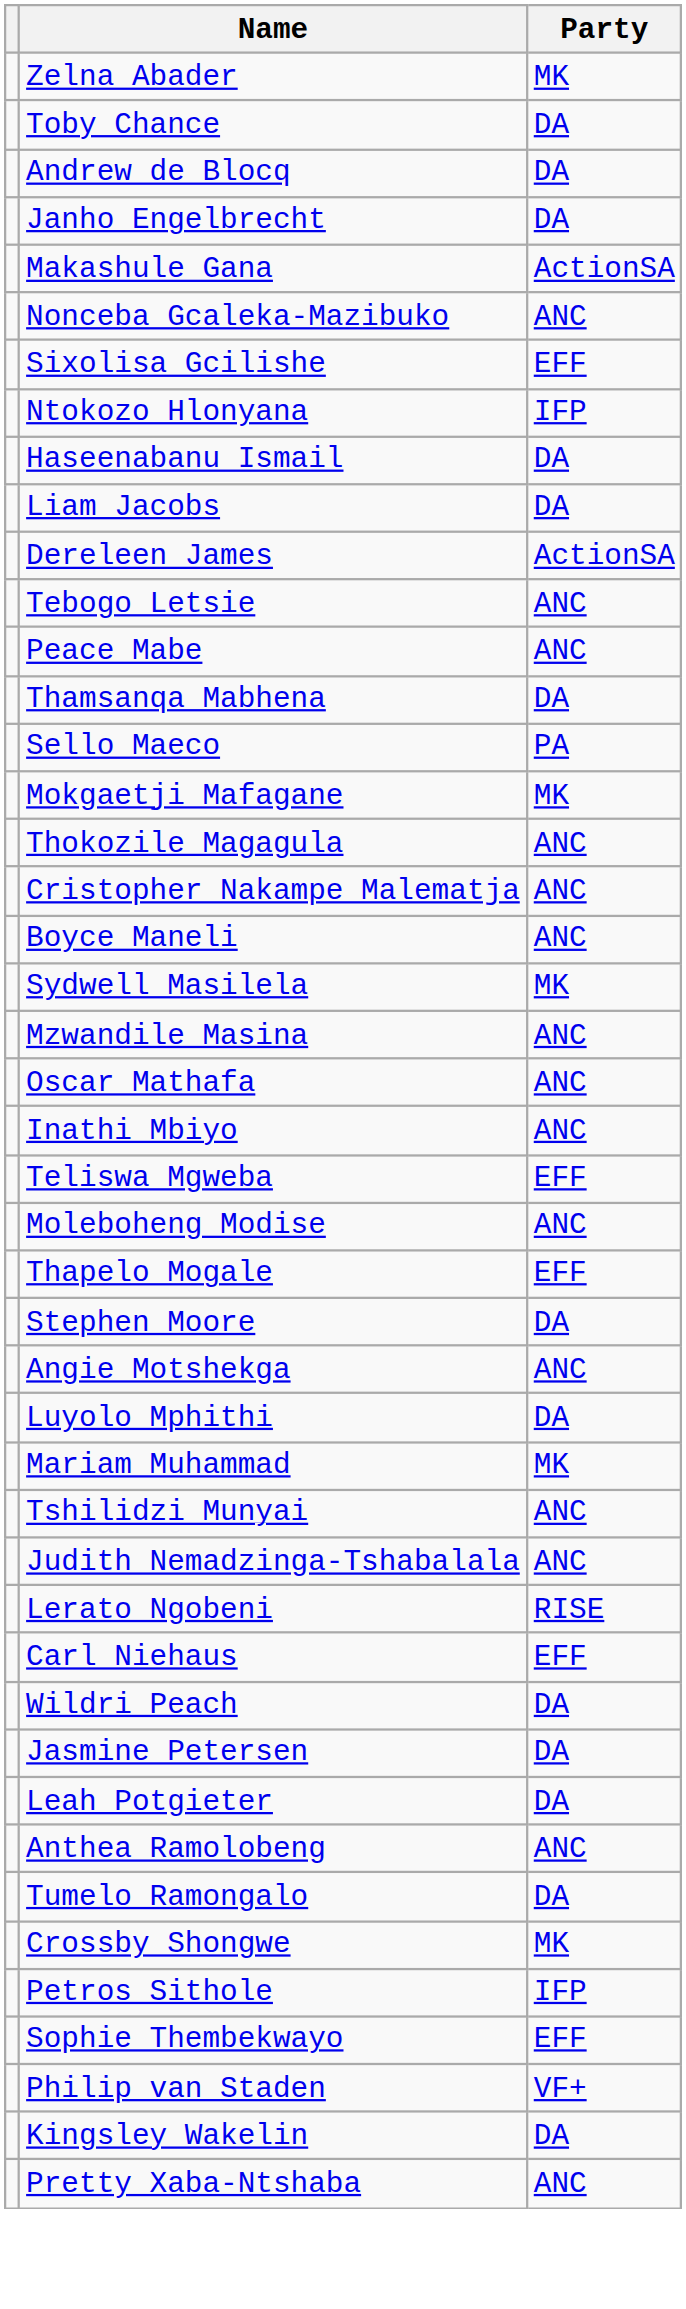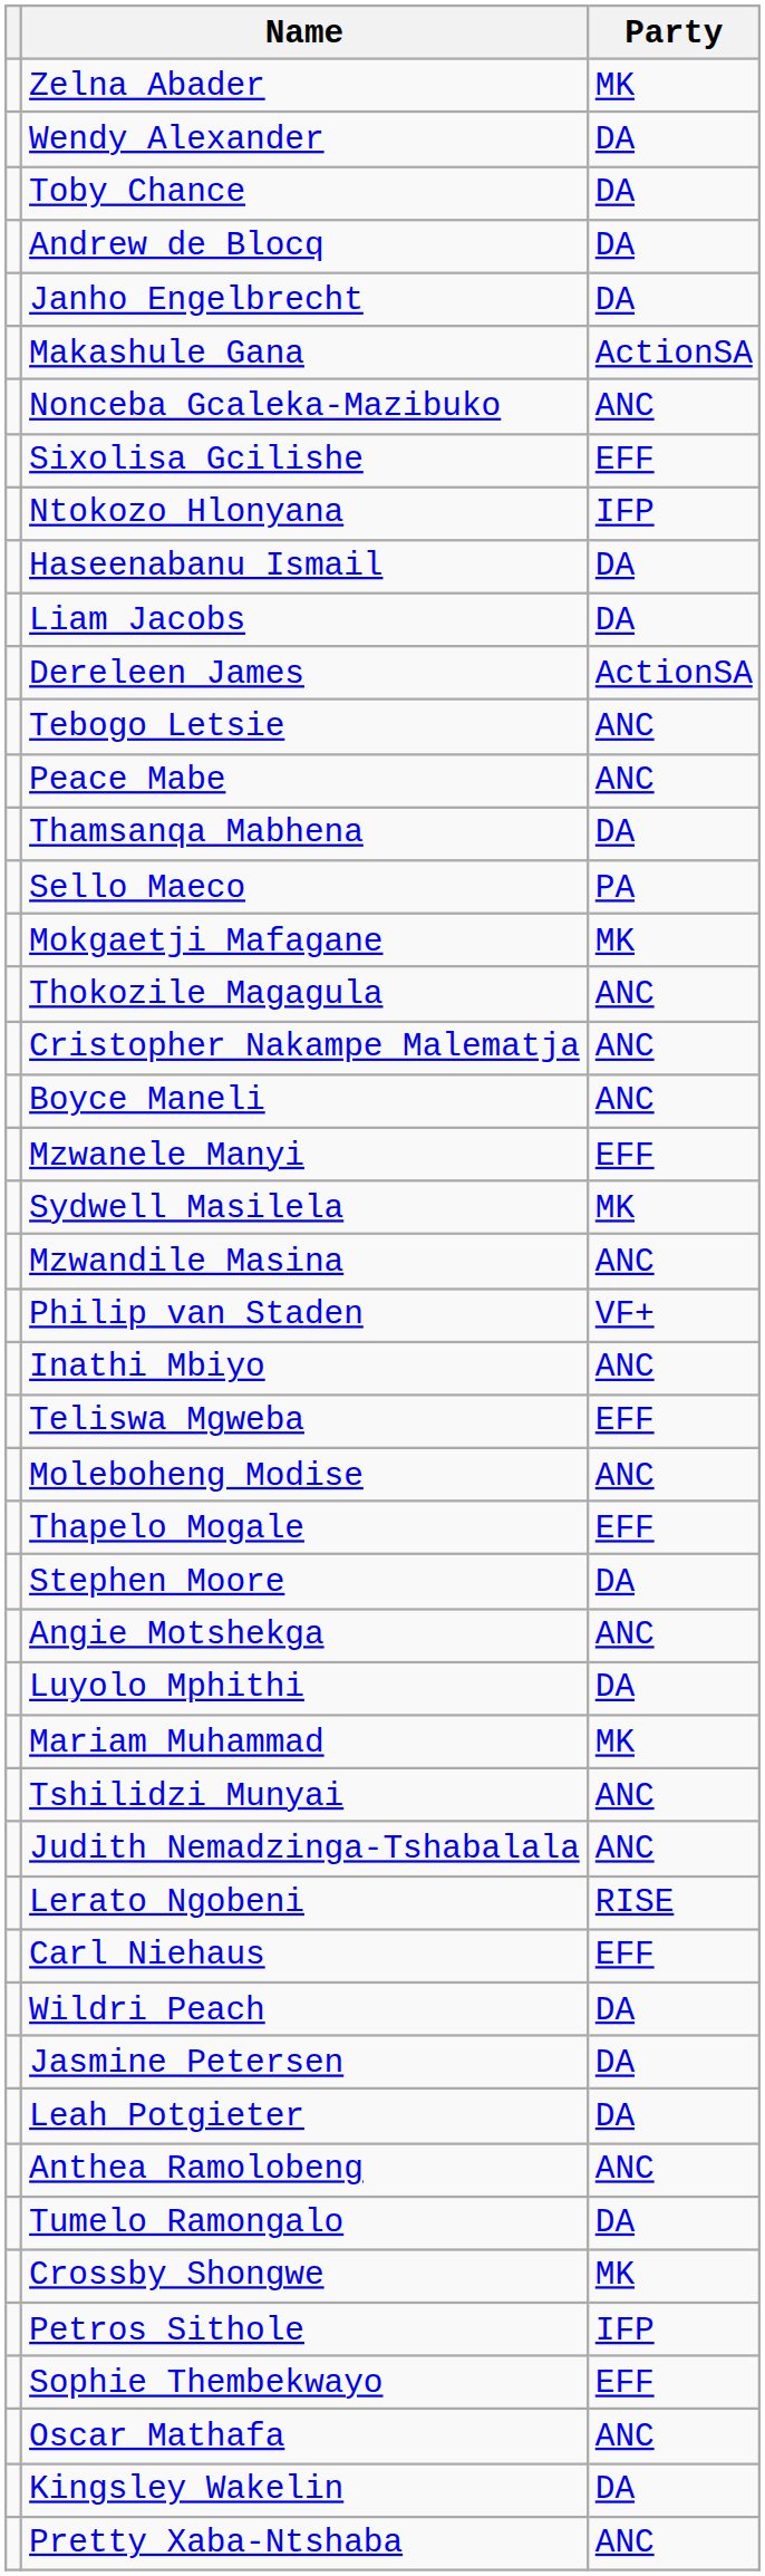+ row: Wendy Alexander | DA
+ row: Mzwanele Manyi | EFF
rows swapped: Oscar Mathafa <-> Philip van Staden
